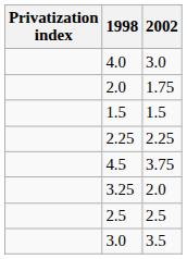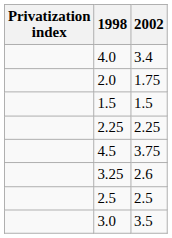4.0 | 2002: 3.0 -> 3.4
3.25 | 2002: 2.0 -> 2.6
